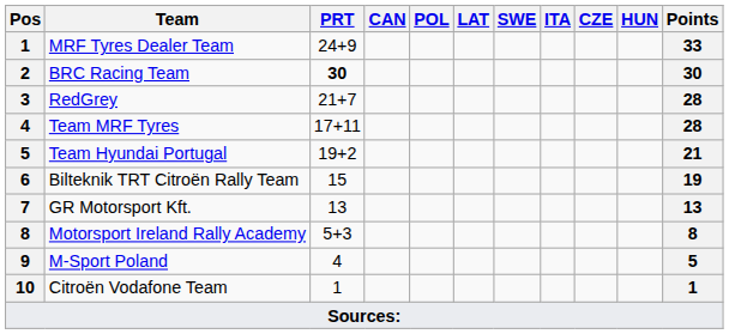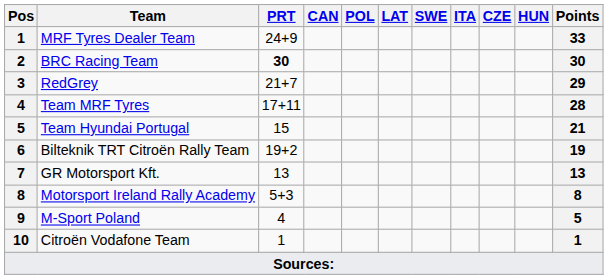RedGrey | Points: 28 -> 29
Team Hyundai Portugal | PRT: 19+2 -> 15
Bilteknik TRT Citroën Rally Team | PRT: 15 -> 19+2
